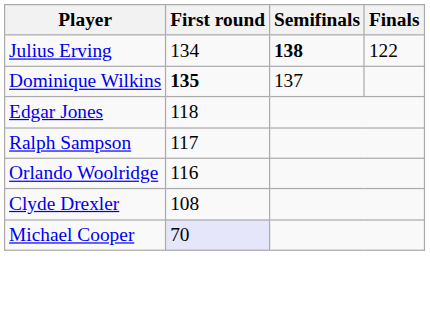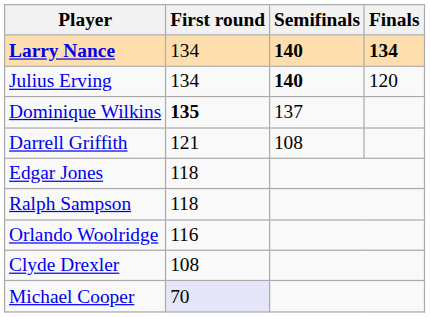+ row: Larry Nance | 134 | 140 | 134
Julius Erving | Semifinals: 138 -> 140
Julius Erving | Finals: 122 -> 120
+ row: Darrell Griffith | 121 | 108
Ralph Sampson | First round: 117 -> 118
